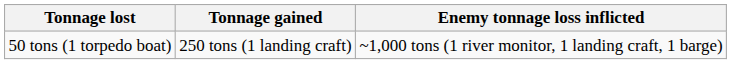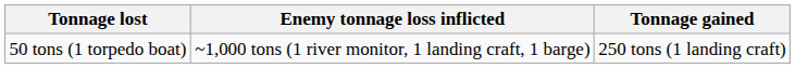columns swapped: Tonnage gained <-> Enemy tonnage loss inflicted
